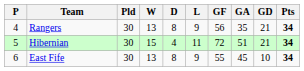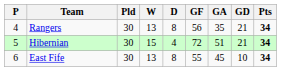- column: L | 9 | 11 | 9
